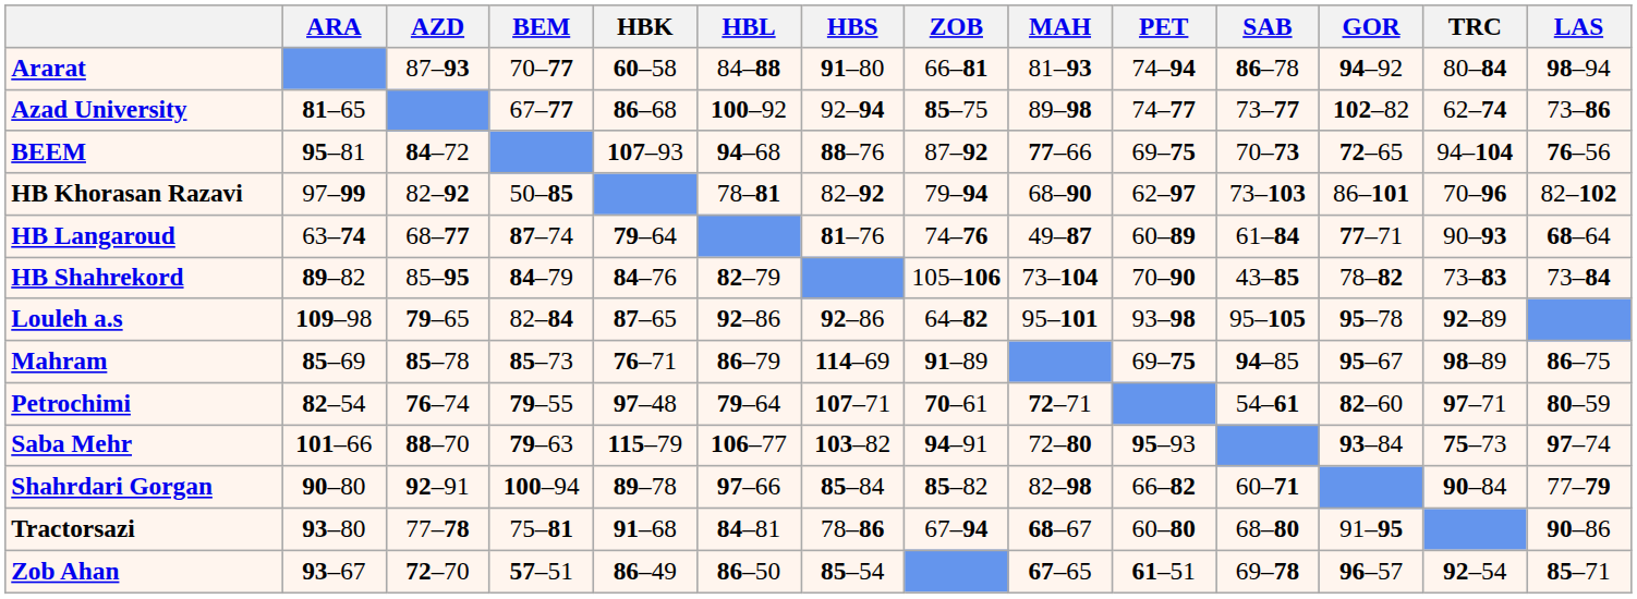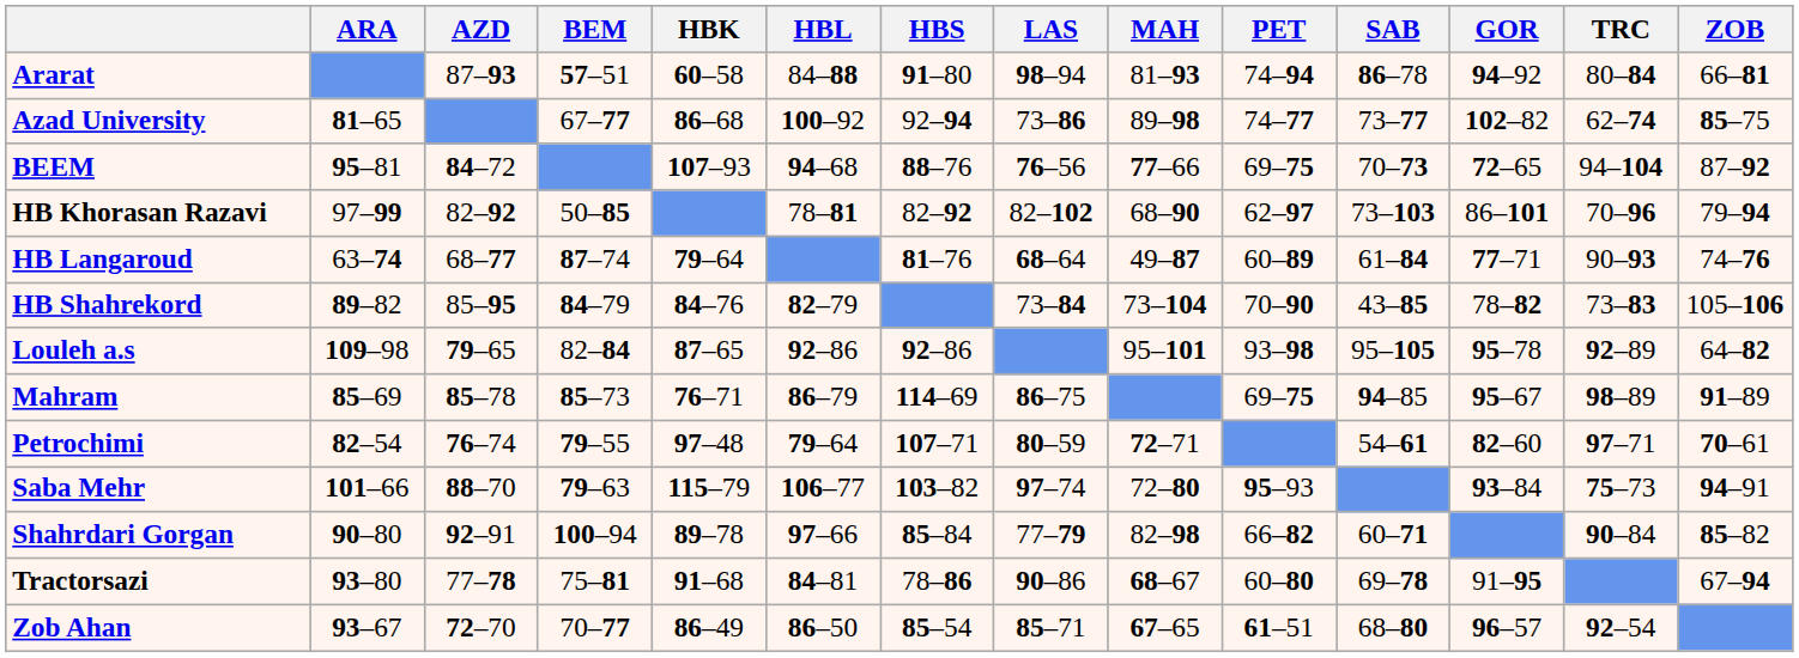columns swapped: LAS <-> ZOB
Ararat | BEM: 70–77 -> 57–51
Tractorsazi | SAB: 68–80 -> 69–78
Zob Ahan | BEM: 57–51 -> 70–77
Zob Ahan | SAB: 69–78 -> 68–80
